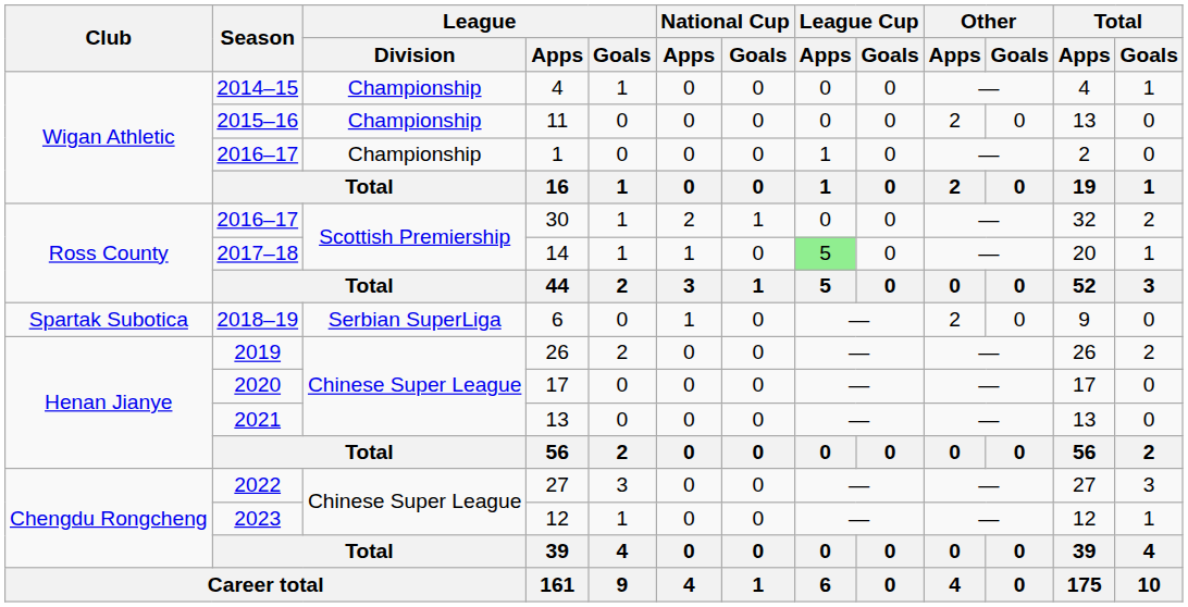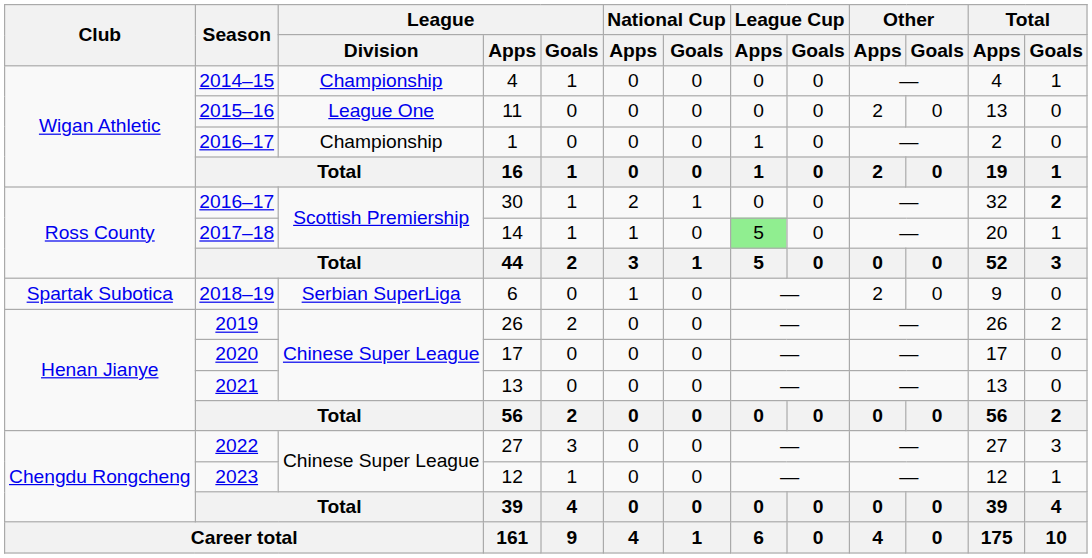11 | League / Division: Championship -> League One
30 | Total / Goals: normal -> bold
